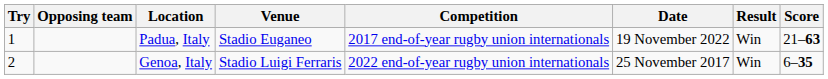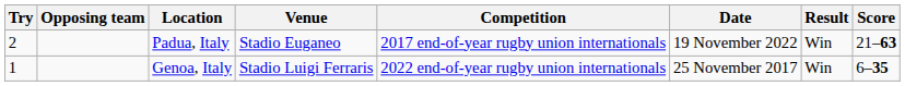Padua, Italy | Try: 1 -> 2
Genoa, Italy | Try: 2 -> 1
